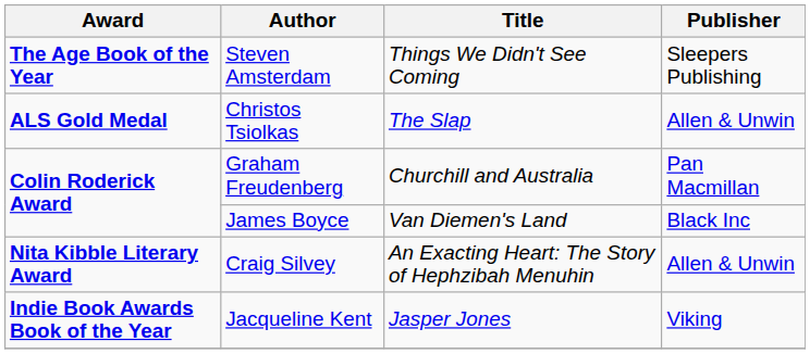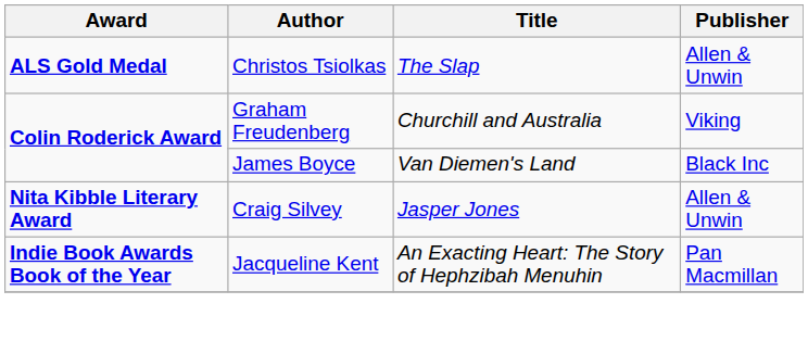- row: The Age Book of the Year | Steven Amsterdam | Things We Didn't See Coming | Sleepers Publishing
Graham Freudenberg | Publisher: Pan Macmillan -> Viking
Craig Silvey | Title: An Exacting Heart: The Story of Hephzibah Menuhin -> Jasper Jones
Jacqueline Kent | Title: Jasper Jones -> An Exacting Heart: The Story of Hephzibah Menuhin
Jacqueline Kent | Publisher: Viking -> Pan Macmillan
